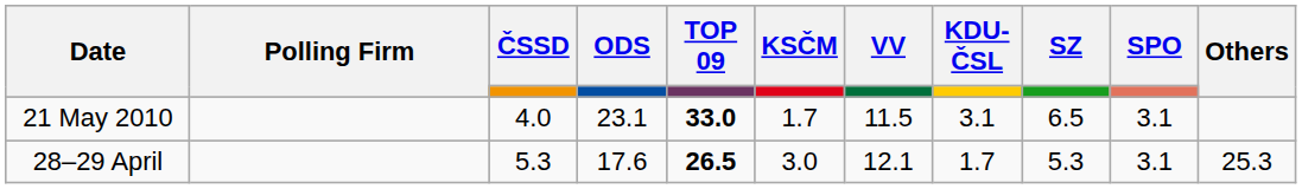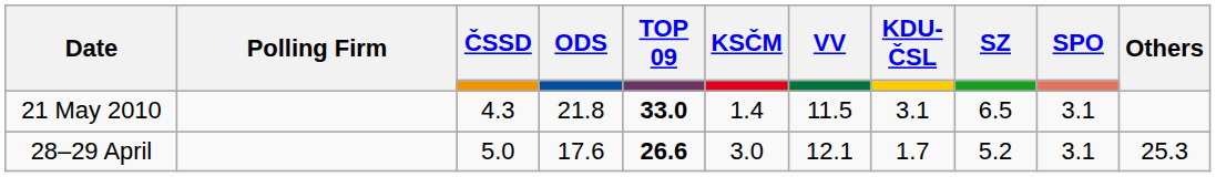21 May 2010 | ČSSD: 4.0 -> 4.3
21 May 2010 | ODS: 23.1 -> 21.8
21 May 2010 | KSČM: 1.7 -> 1.4
28–29 April | ČSSD: 5.3 -> 5.0
28–29 April | TOP 09: 26.5 -> 26.6
28–29 April | SZ: 5.3 -> 5.2
